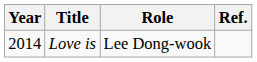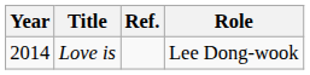columns swapped: Role <-> Ref.
